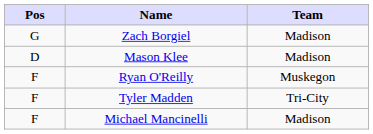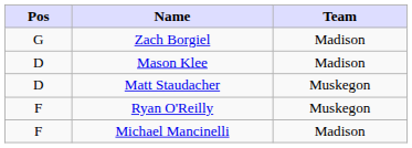+ row: D | Matt Staudacher | Muskegon
- row: F | Tyler Madden | Tri-City
